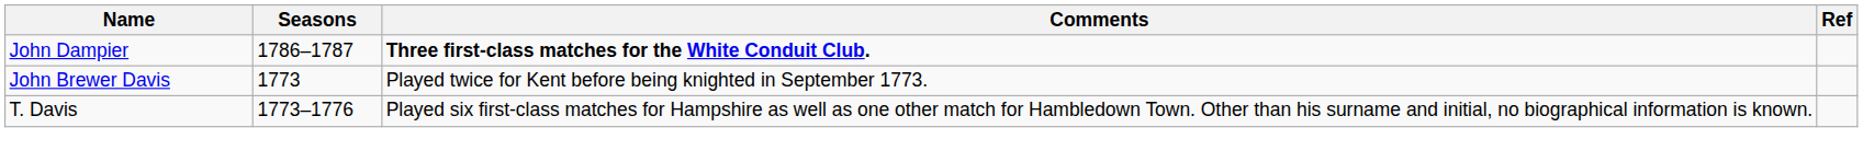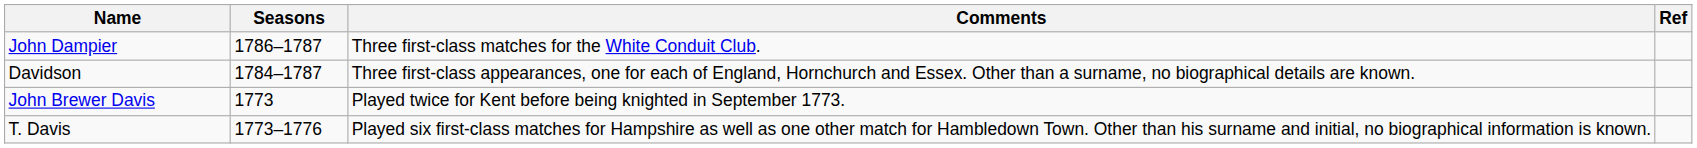John Dampier | Comments: bold -> normal
+ row: Davidson | 1784–1787 | Three first-class appearances, one for each of England, Hornchurch and Essex. Other than a surname, no biographical details are known.
